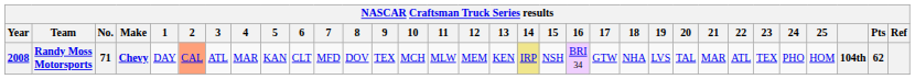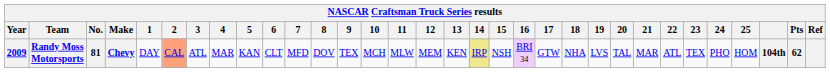Randy Moss Motorsports | Year: 2008 -> 2009
Randy Moss Motorsports | No.: 71 -> 81
